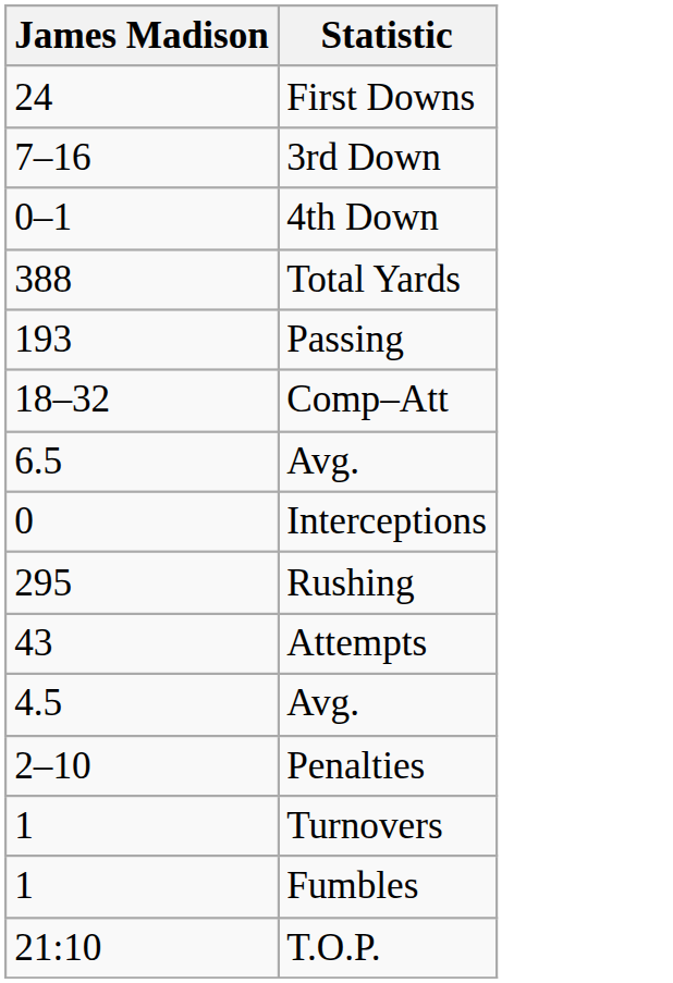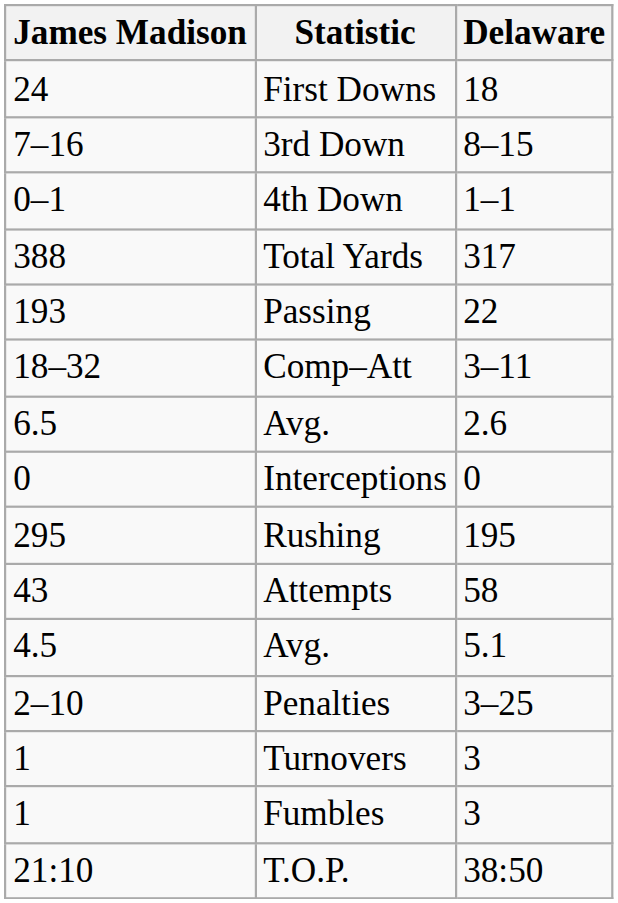+ column: Delaware | 18 | 8–15 | 1–1 | 317 | 22 | 3–11 | 2.6 | 0 | 195 | 58 | 5.1 | 3–25 | 3 | 3 | 38:50
